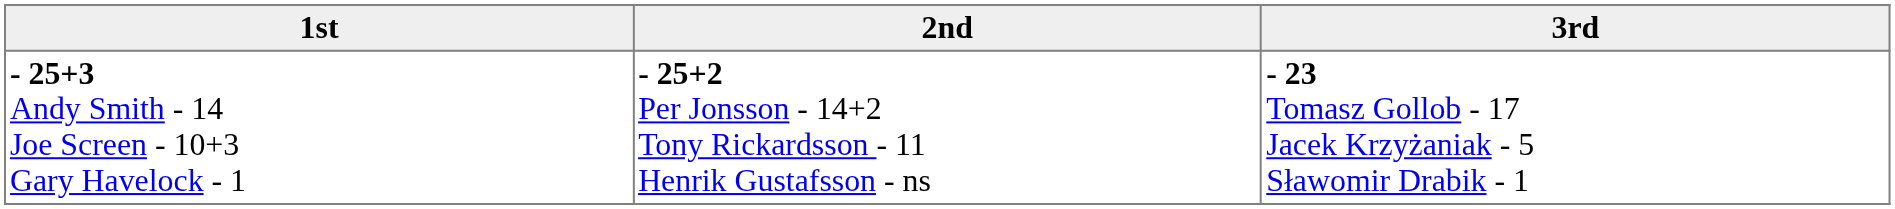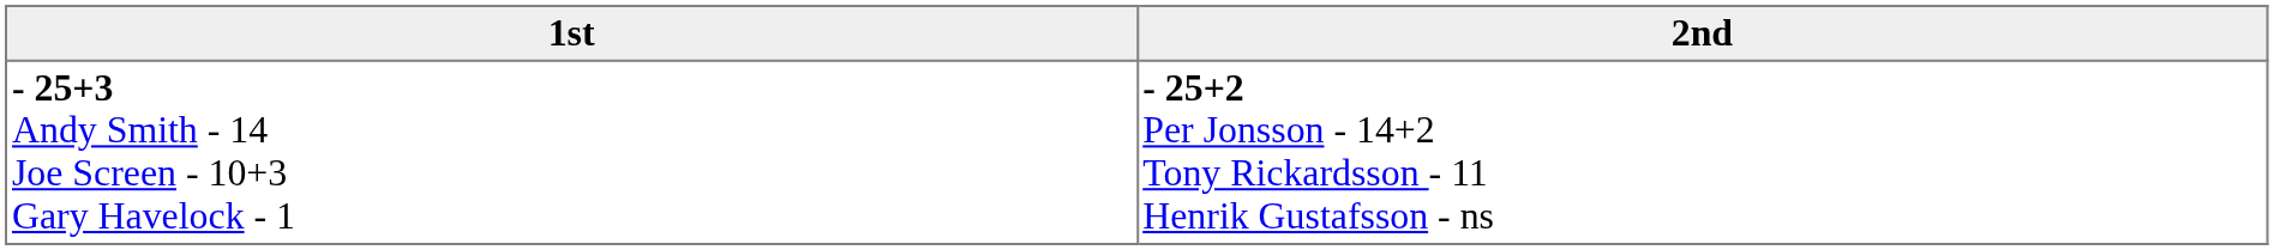- column: 3rd | - 23 Tomasz Gollob - 17 Jacek Krzyżaniak - 5 Sławomir Drabik - 1
